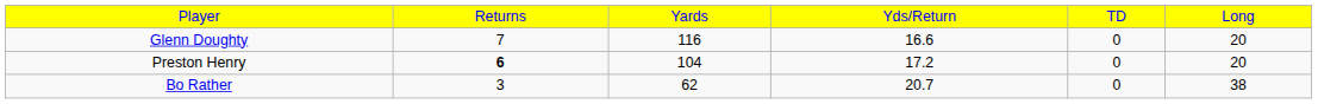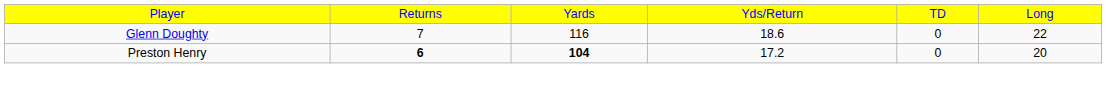Glenn Doughty | column 4: 16.6 -> 18.6
Glenn Doughty | column 6: 20 -> 22
Preston Henry | column 3: normal -> bold
- row: Bo Rather | 3 | 62 | 20.7 | 0 | 38
